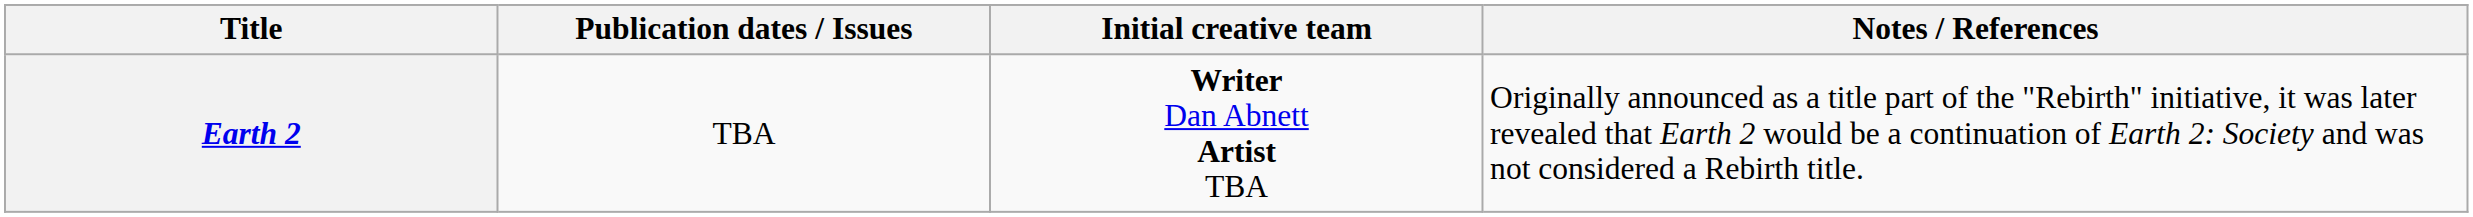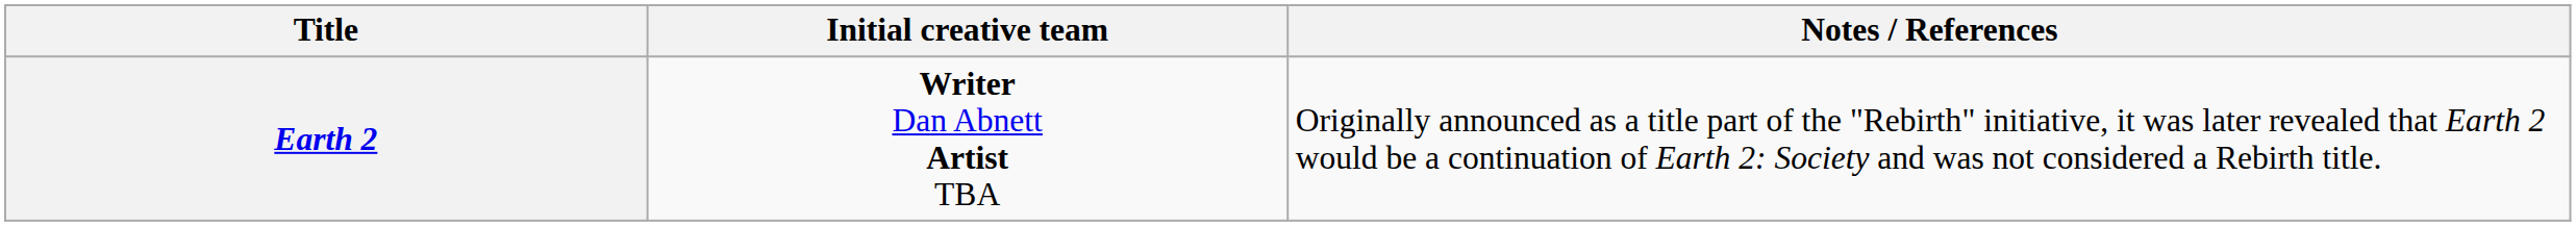- column: Publication dates / Issues | TBA
